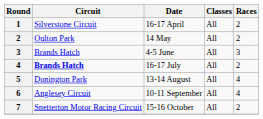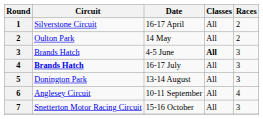4-5 June | Classes: normal -> bold
16-17 July | Races: 2 -> 3
13-14 August | Races: 4 -> 3
15-16 October | Races: 2 -> 3
